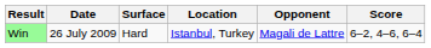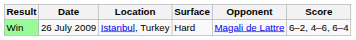columns swapped: Location <-> Surface
